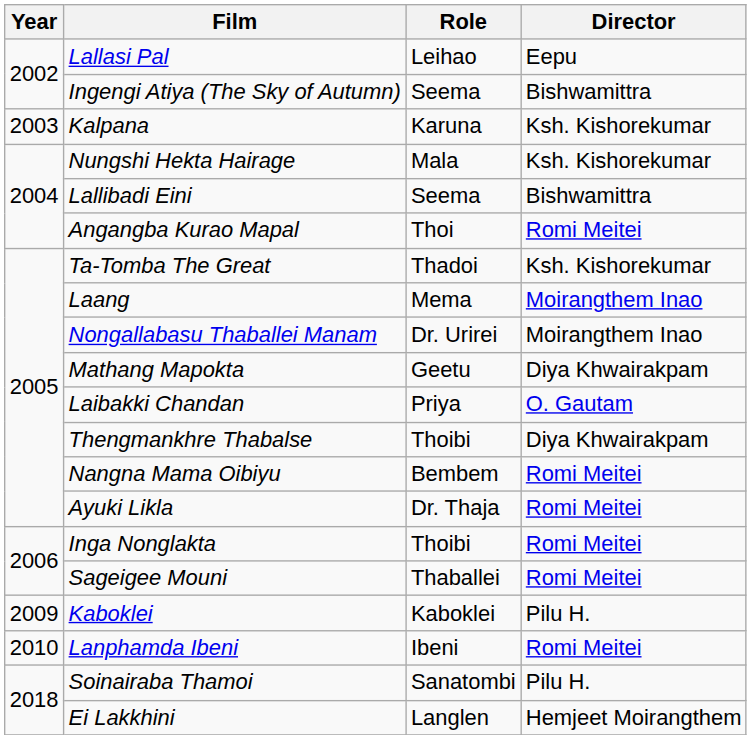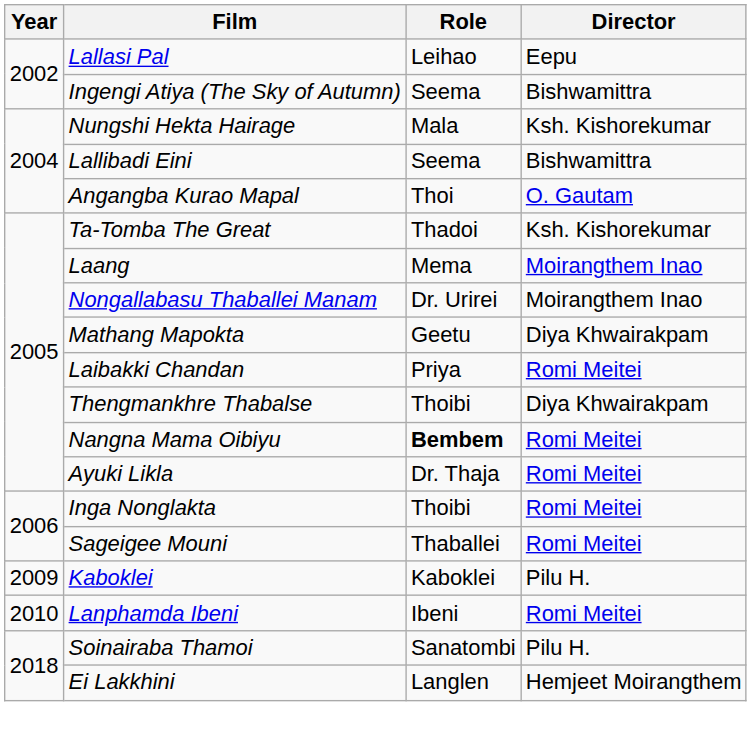- row: 2003 | Kalpana | Karuna | Ksh. Kishorekumar
Angangba Kurao Mapal | Director: Romi Meitei -> O. Gautam
Laibakki Chandan | Director: O. Gautam -> Romi Meitei
Nangna Mama Oibiyu | Role: normal -> bold
